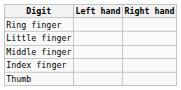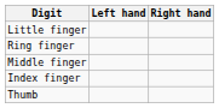rows swapped: Little finger <-> Ring finger
